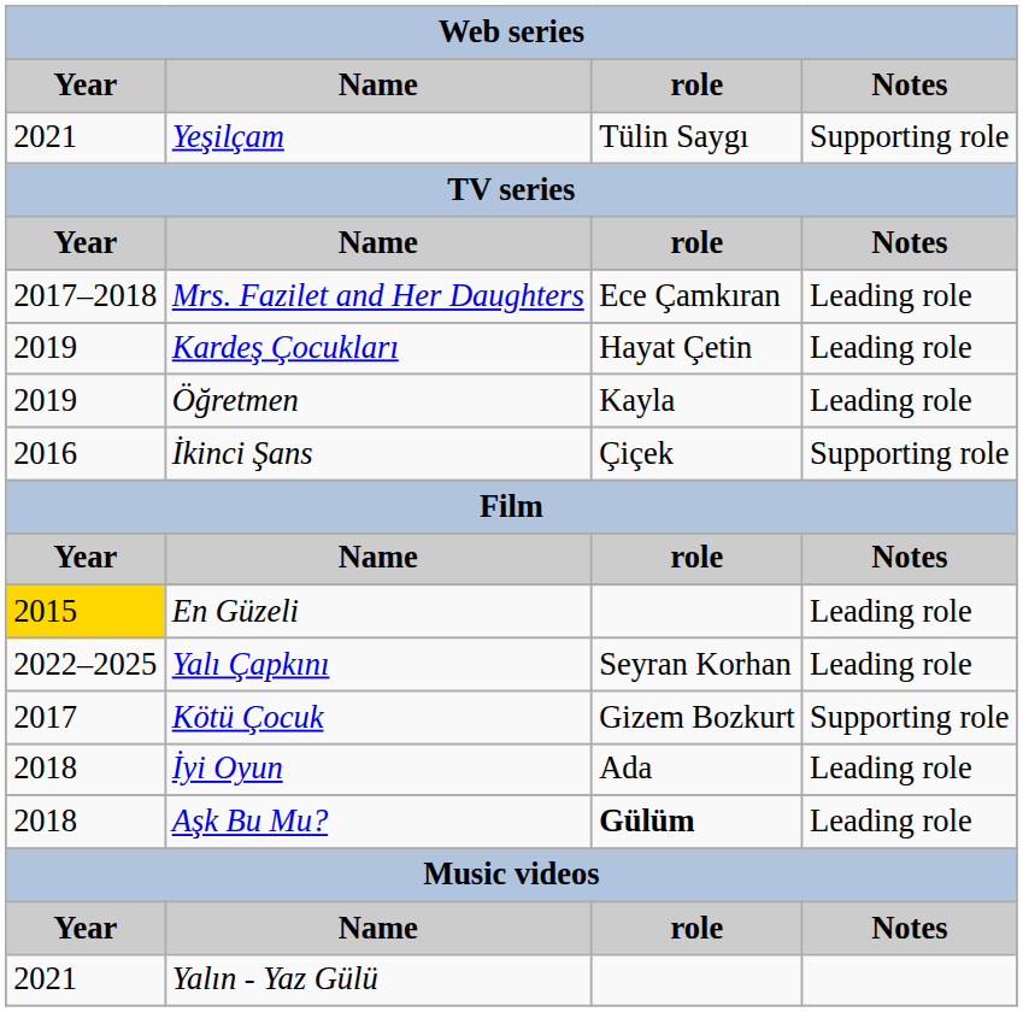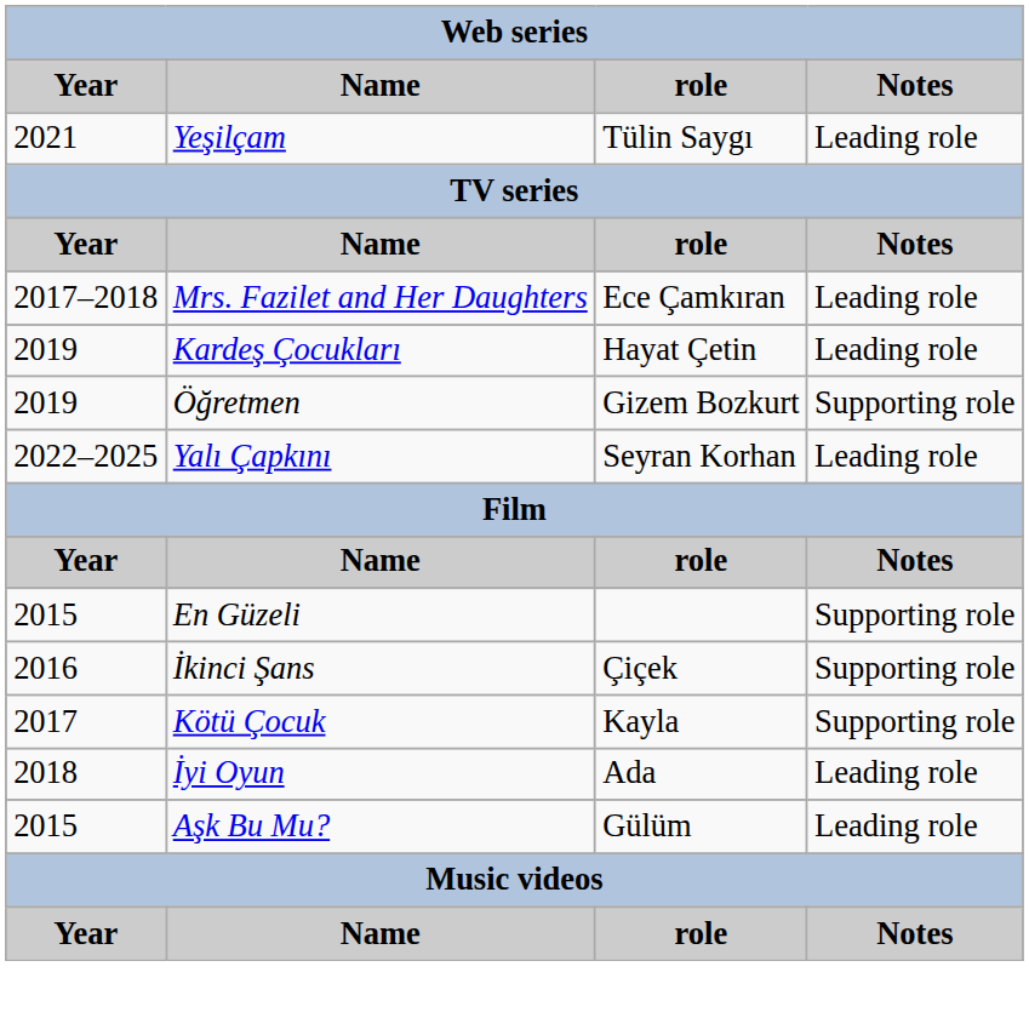Yeşilçam | Notes: Supporting role -> Leading role
Öğretmen | role: Kayla -> Gizem Bozkurt
Öğretmen | Notes: Leading role -> Supporting role
rows swapped: Yalı Çapkını <-> İkinci Şans
En Güzeli | Year: gold background -> no background
En Güzeli | Notes: Leading role -> Supporting role
Kötü Çocuk | role: Gizem Bozkurt -> Kayla
Aşk Bu Mu? | Year: 2018 -> 2015
Aşk Bu Mu? | role: bold -> normal
- row: 2021 | Yalın - Yaz Gülü
